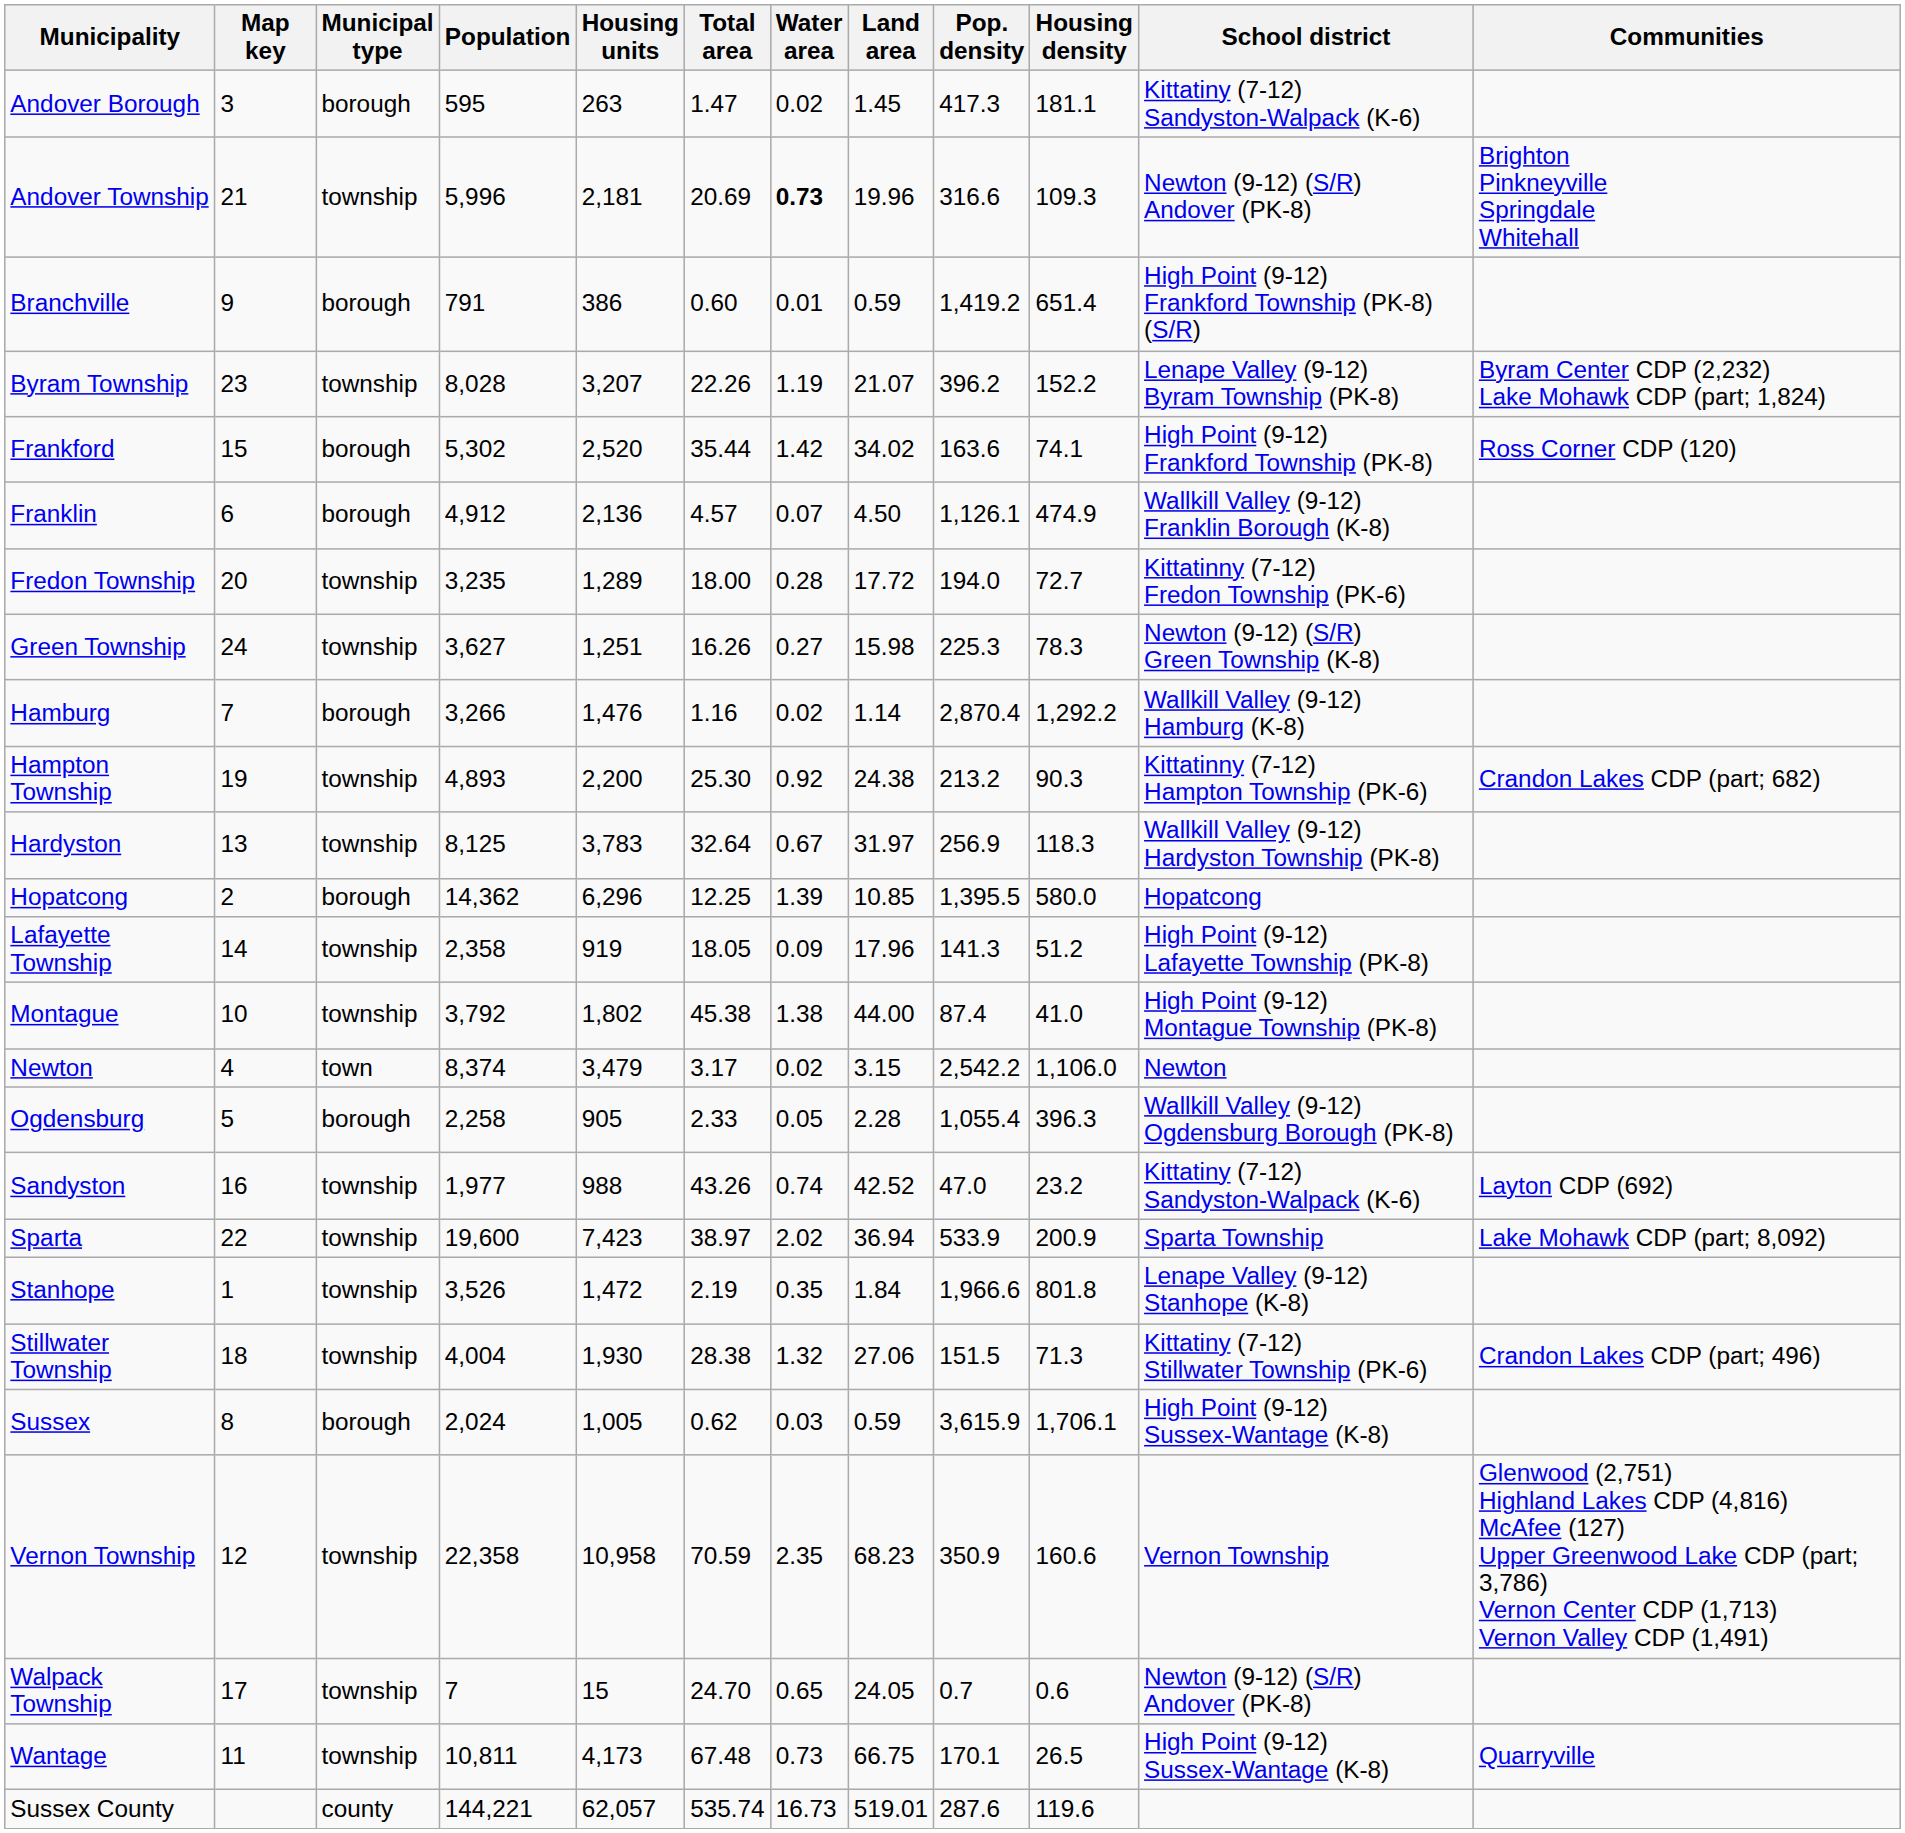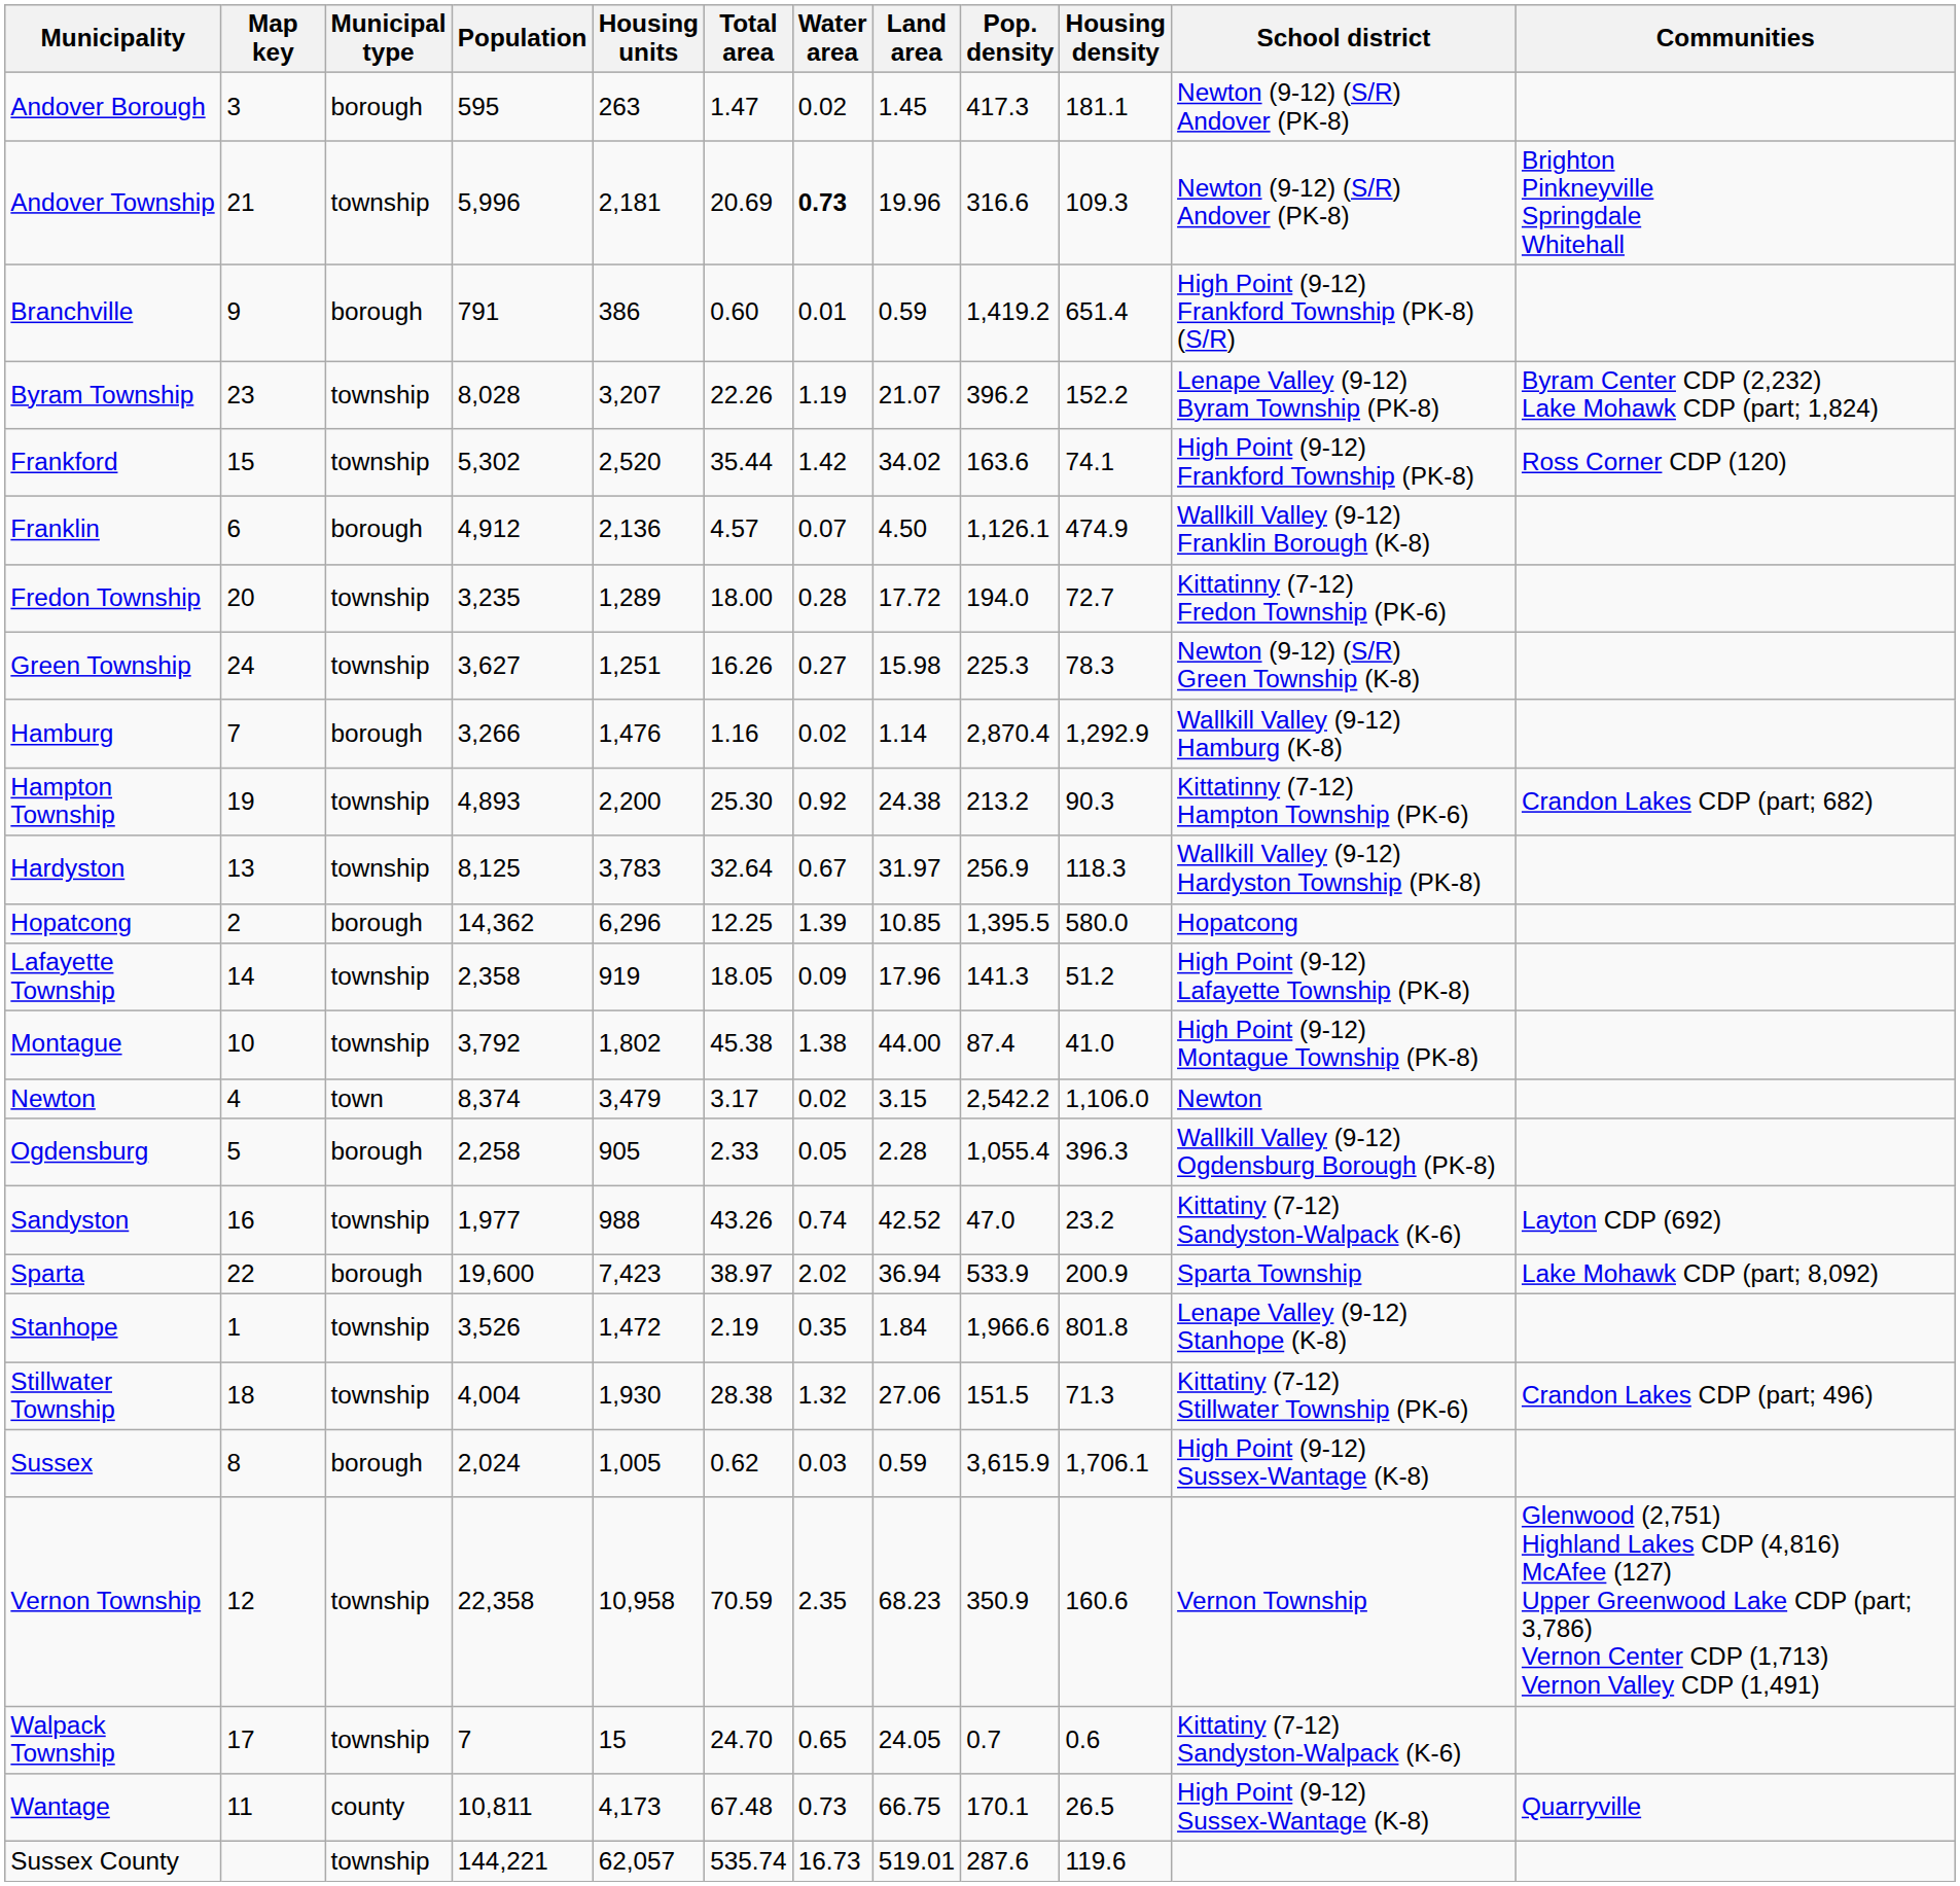Andover Borough | School district: Kittatiny (7-12) Sandyston-Walpack (K-6) -> Newton (9-12) (S/R) Andover (PK-8)
Frankford | Municipal type: borough -> township
Hamburg | Housing density: 1,292.2 -> 1,292.9
Sparta | Municipal type: township -> borough
Walpack Township | School district: Newton (9-12) (S/R) Andover (PK-8) -> Kittatiny (7-12) Sandyston-Walpack (K-6)
Wantage | Municipal type: township -> county
Sussex County | Municipal type: county -> township
